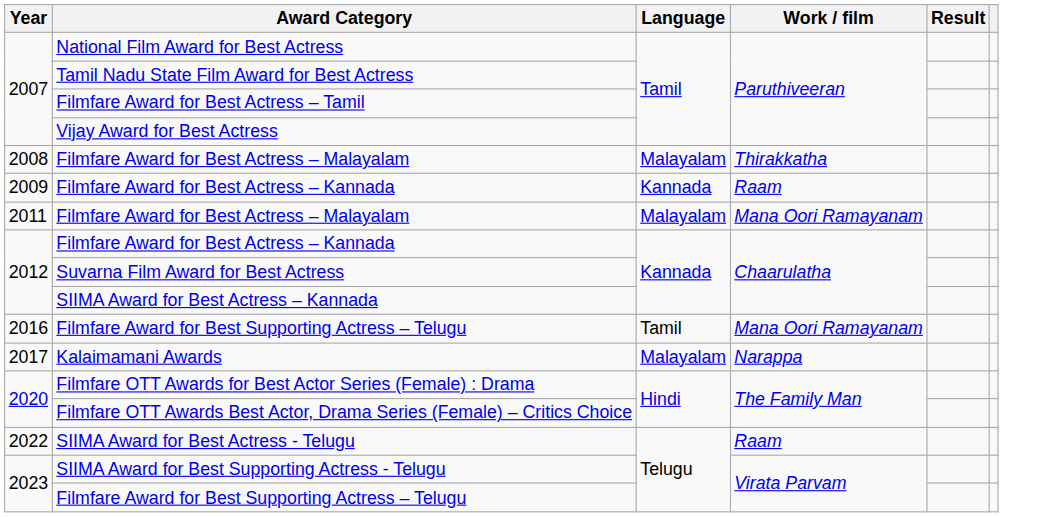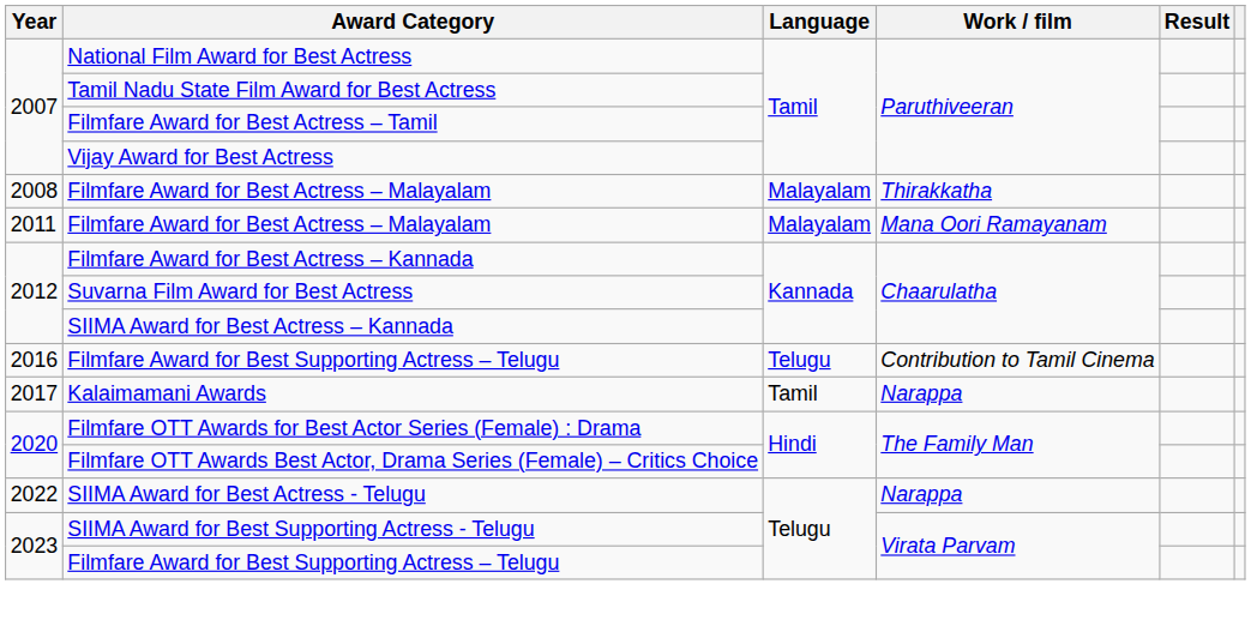- row: 2009 | Filmfare Award for Best Actress – Kannada | Kannada | Raam
2016 / Filmfare Award for Best Supporting Actress – Telugu | Language: Tamil -> Telugu
2016 / Filmfare Award for Best Supporting Actress – Telugu | Work / film: Mana Oori Ramayanam -> Contribution to Tamil Cinema
Kalaimamani Awards | Language: Malayalam -> Tamil
SIIMA Award for Best Actress - Telugu | Work / film: Raam -> Narappa
